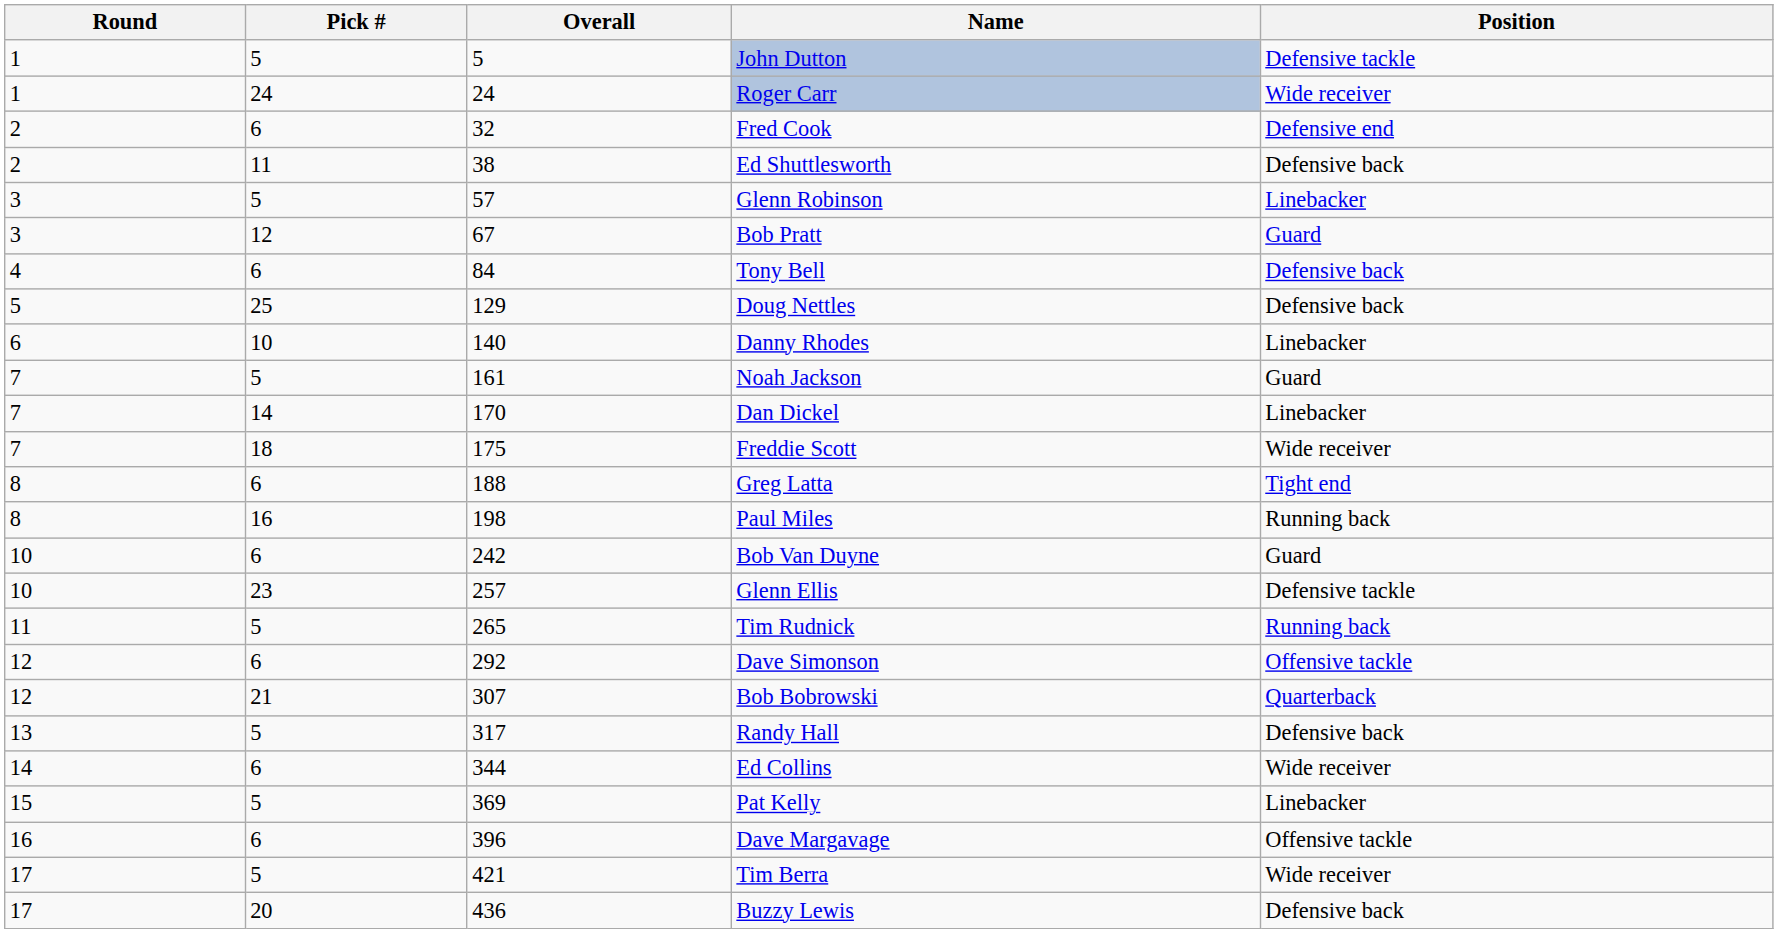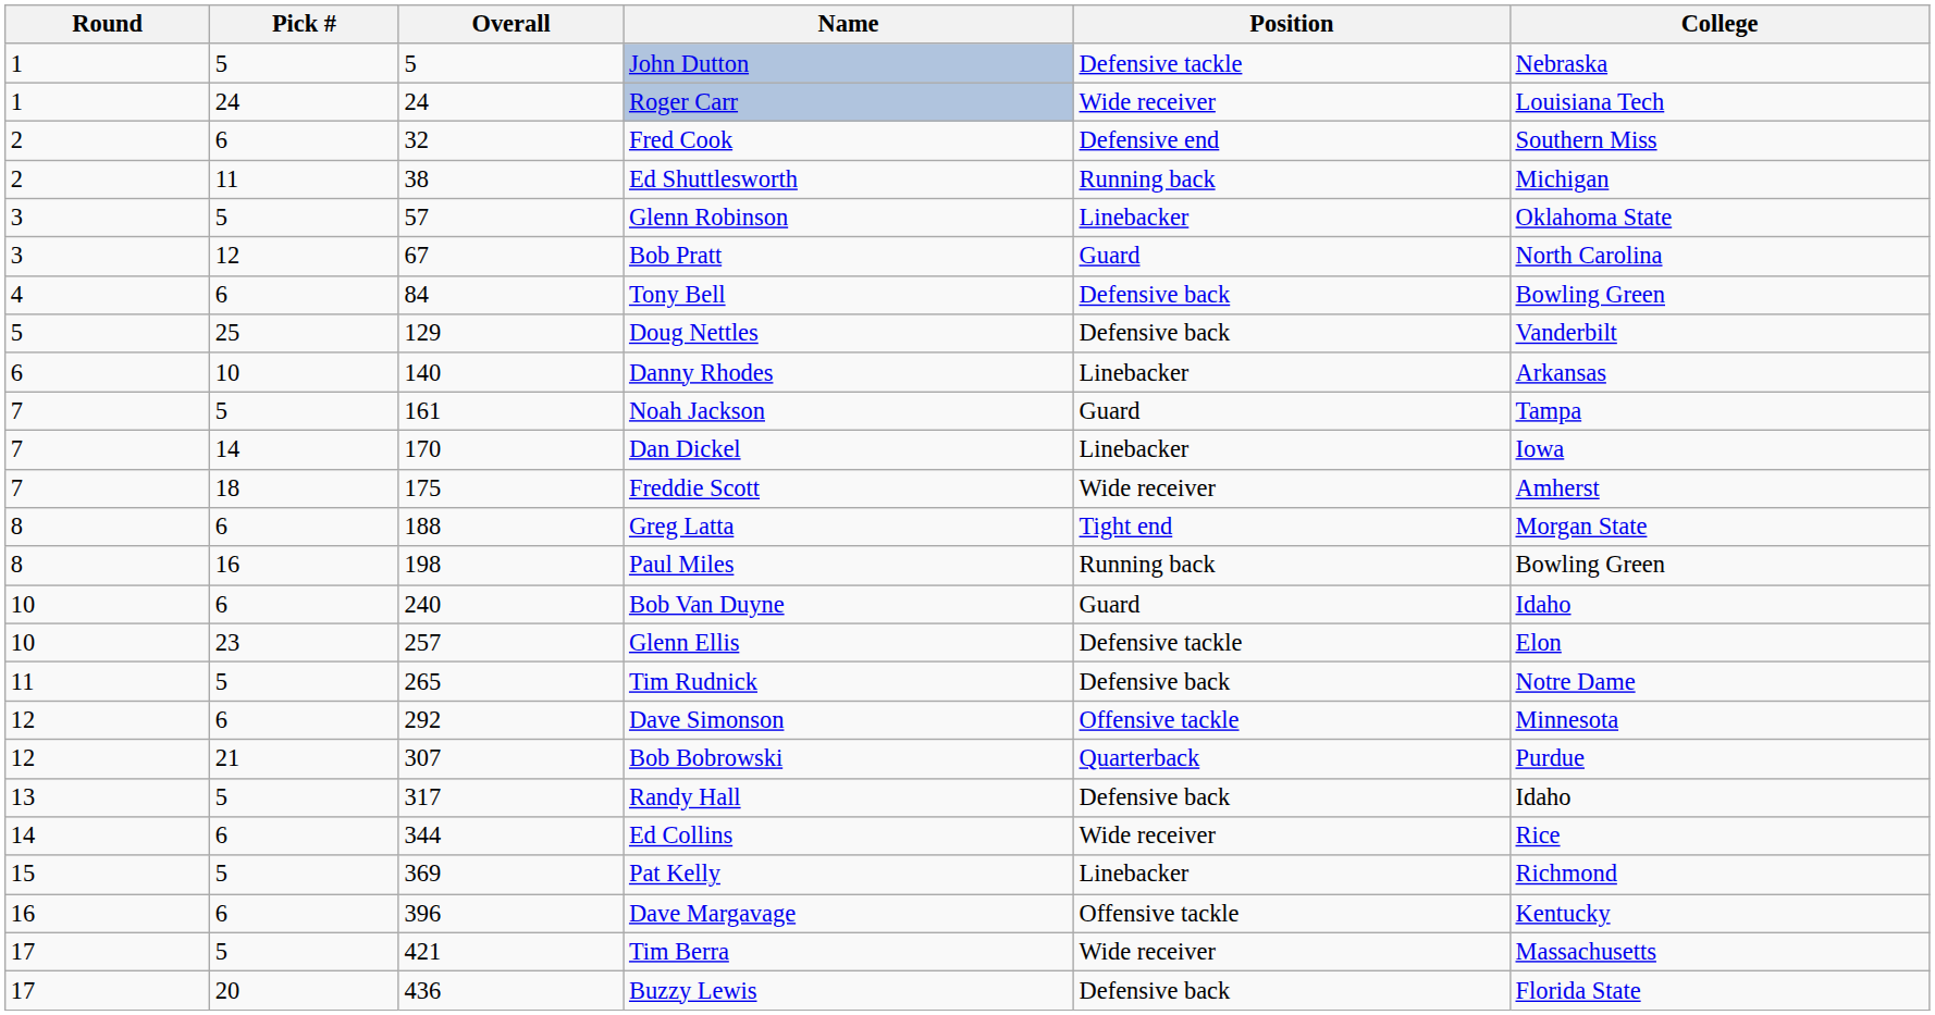+ column: College | Nebraska | Louisiana Tech | Southern Miss | Michigan | Oklahoma State | North Carolina | Bowling Green | Vanderbilt | Arkansas | Tampa | Iowa | Amherst | Morgan State | Bowling Green | Idaho | Elon | Notre Dame | Minnesota | Purdue | Idaho | Rice | Richmond | Kentucky | Massachusetts | Florida State
Ed Shuttlesworth | Position: Defensive back -> Running back
Bob Van Duyne | Overall: 242 -> 240
Tim Rudnick | Position: Running back -> Defensive back
